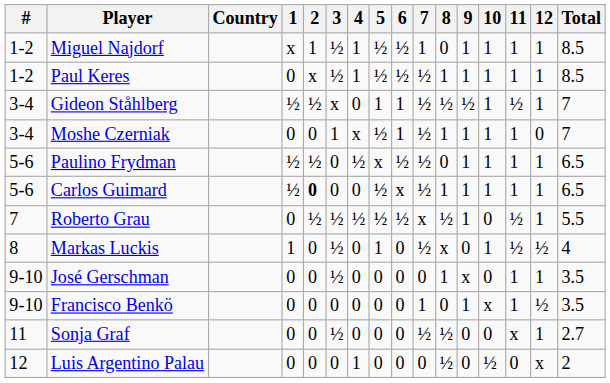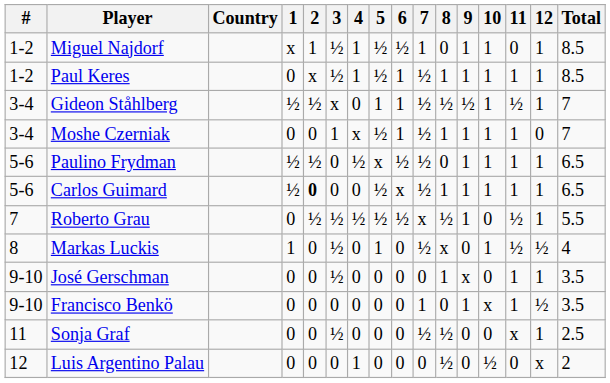Miguel Najdorf | 11: 1 -> 0
Paul Keres | 6: ½ -> 1
Sonja Graf | Total: 2.7 -> 2.5
